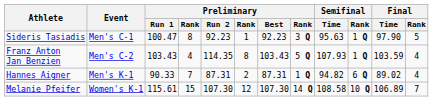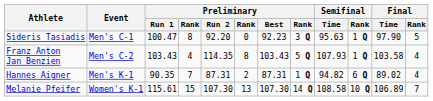Sideris Tasiadis | Preliminary / Run 2: 92.23 -> 92.20
Sideris Tasiadis | column 6: 1 -> 0
Franz Anton Jan Benzien | Final / Time: 103.59 -> 103.58
Hannes Aigner | Preliminary / Run 1: 90.33 -> 90.35
Melanie Pfeifer | column 6: 12 -> 13
